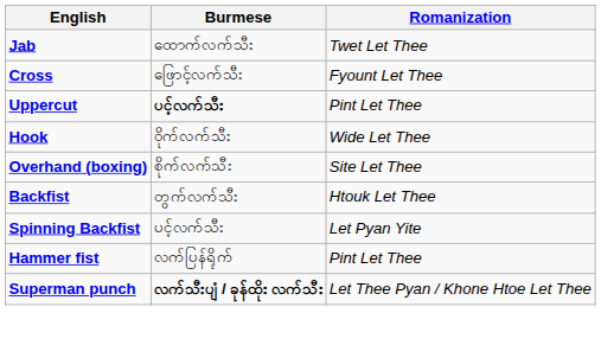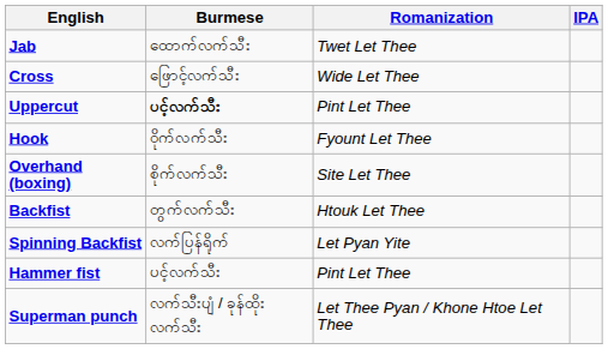+ column: IPA
Cross | Romanization: Fyount Let Thee -> Wide Let Thee
Hook | Romanization: Wide Let Thee -> Fyount Let Thee
Spinning Backfist | Burmese: ပင့်လက်သီး -> လက်ပြန်ရိုက်
Hammer fist | Burmese: လက်ပြန်ရိုက် -> ပင့်လက်သီး
Superman punch | Burmese: bold -> normal
